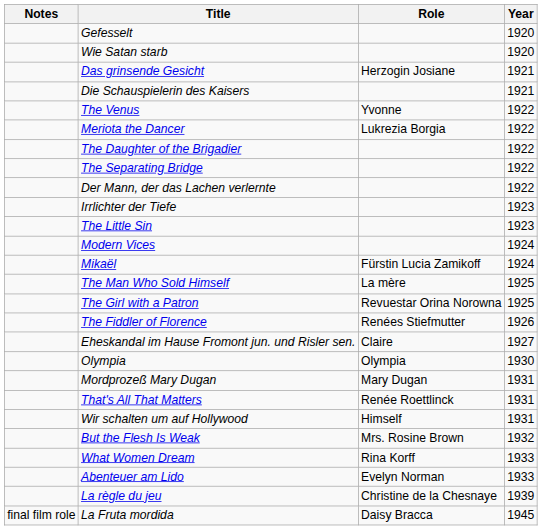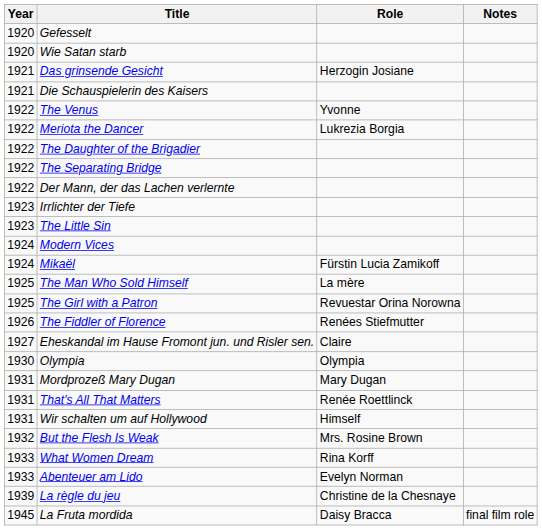columns swapped: Year <-> Notes
